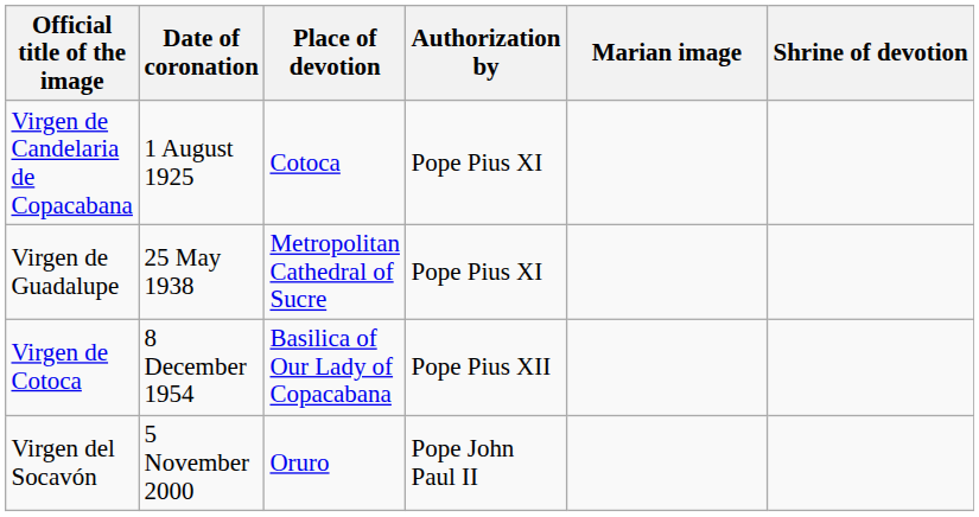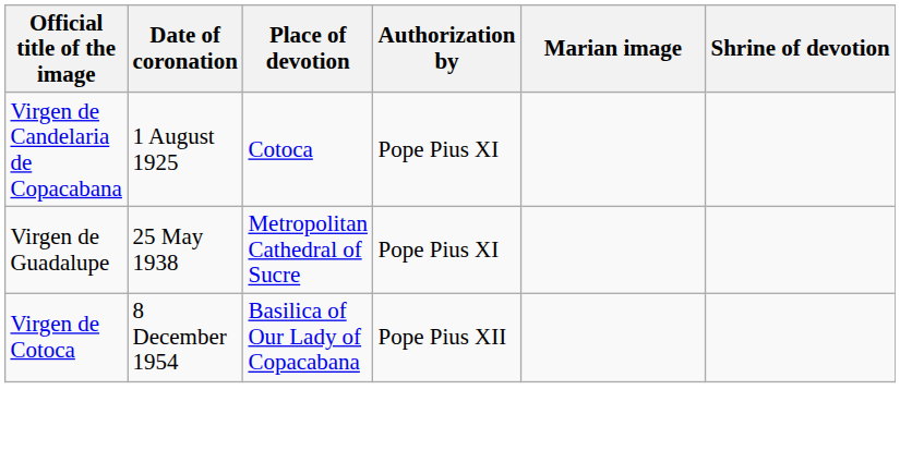- row: Virgen del Socavón | 5 November 2000 | Oruro | Pope John Paul II
